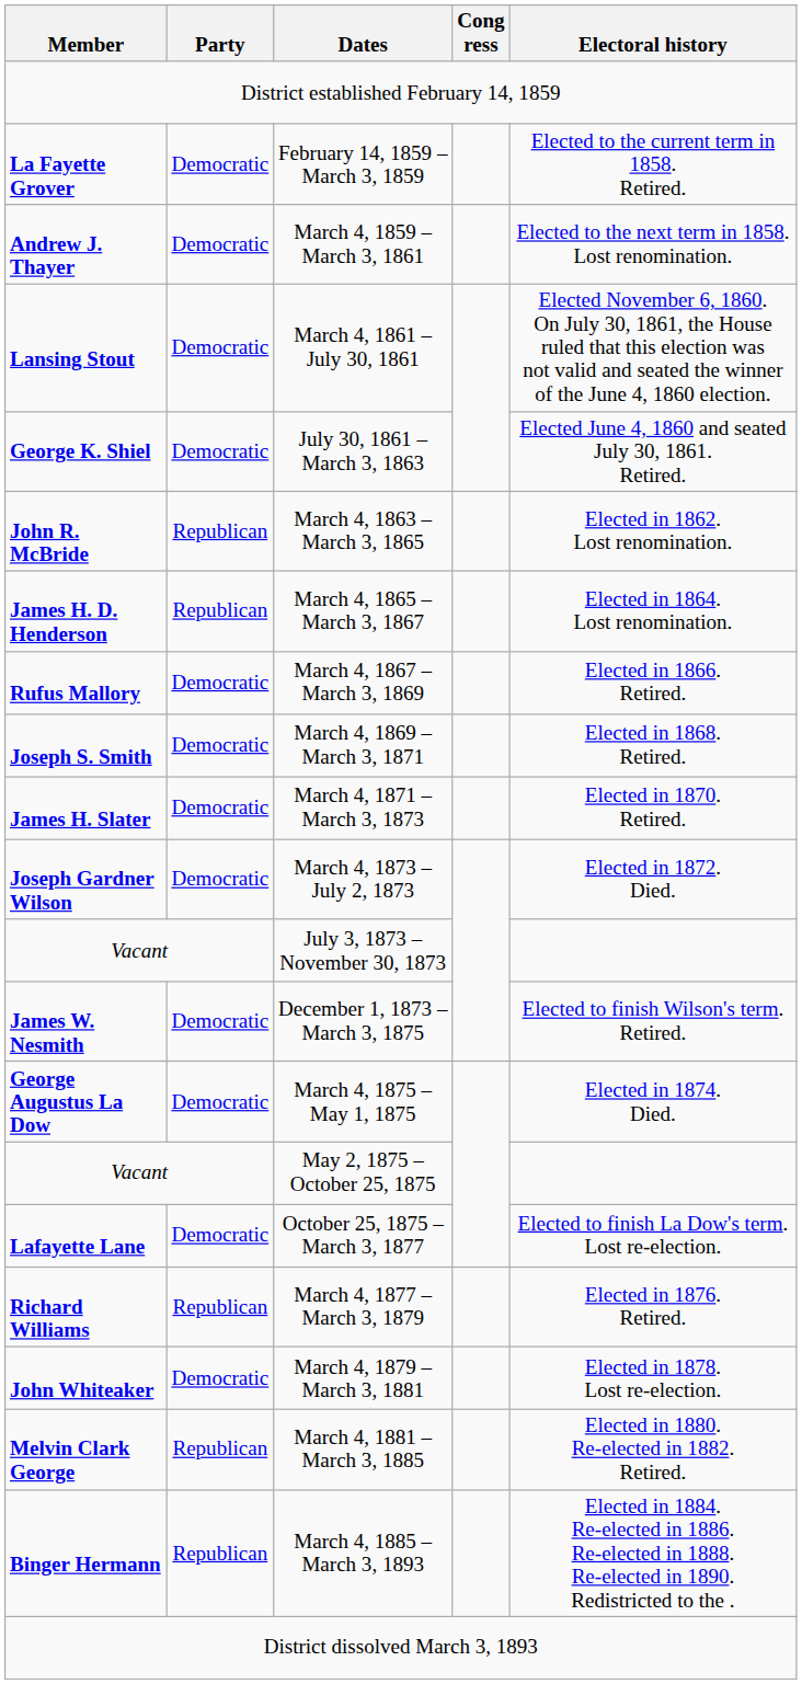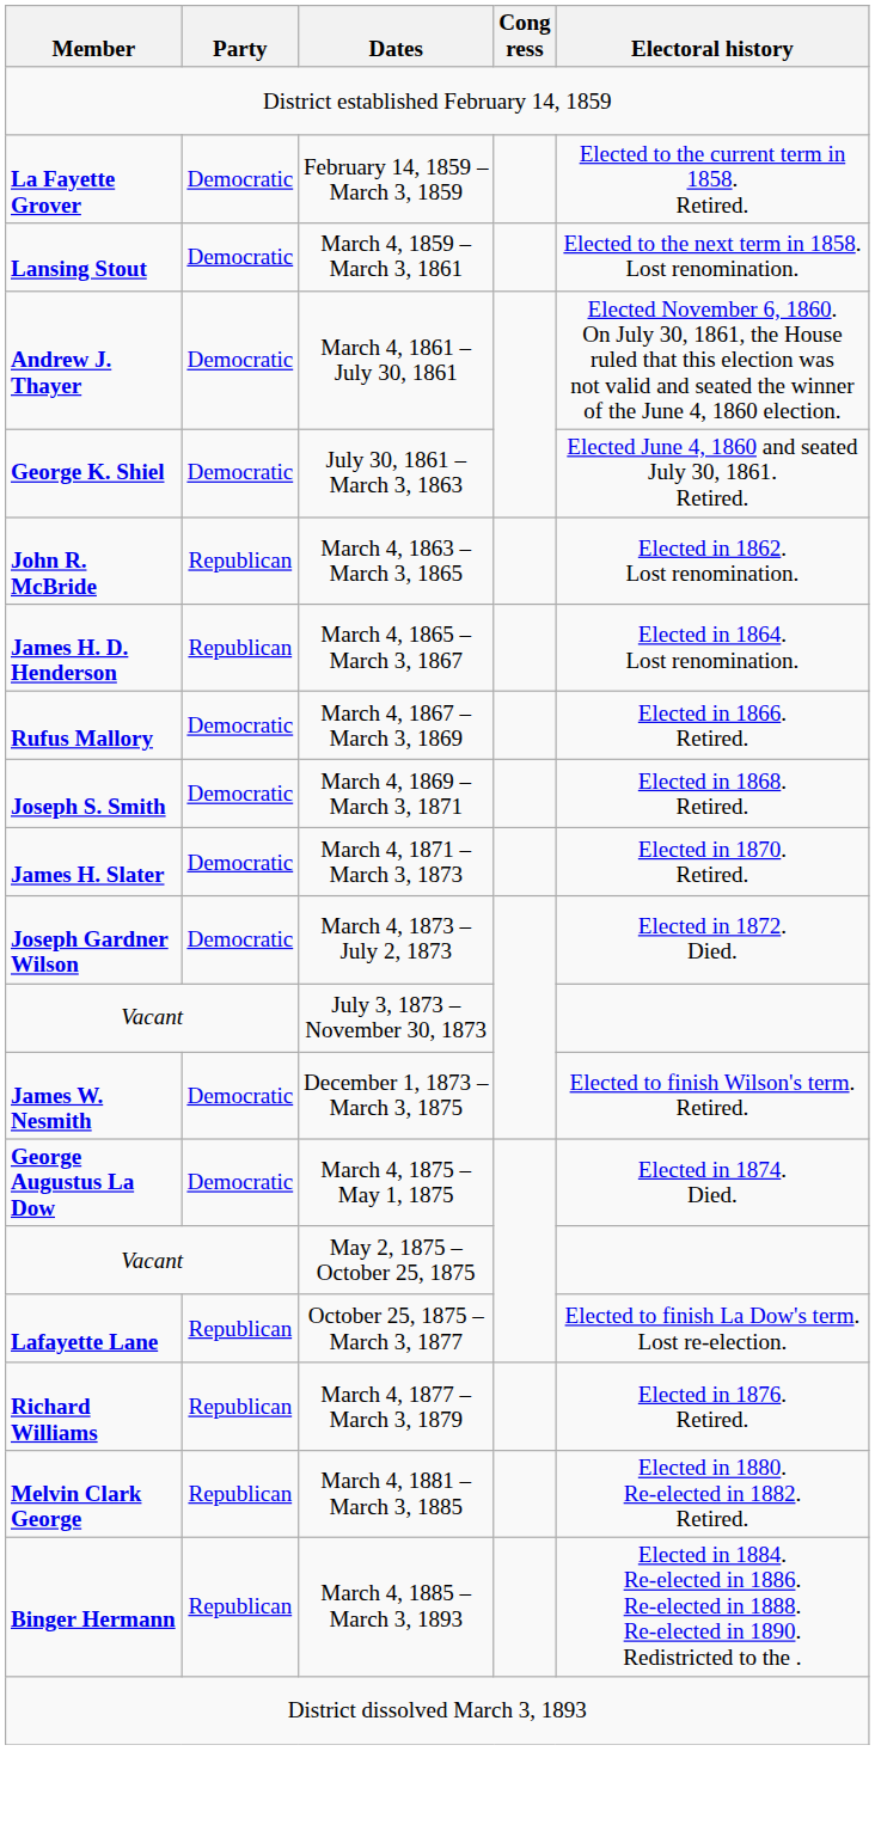March 4, 1859 – March 3, 1861 | Member: Andrew J. Thayer -> Lansing Stout
March 4, 1861 – July 30, 1861 | Member: Lansing Stout -> Andrew J. Thayer
October 25, 1875 – March 3, 1877 | Party: Democratic -> Republican
- row: John Whiteaker | Democratic | March 4, 1879 – March 3, 1881 | Elected in 1878. Lost re-election.
